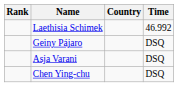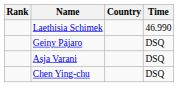Laethisia Schimek | Time: 46.992 -> 46.990
